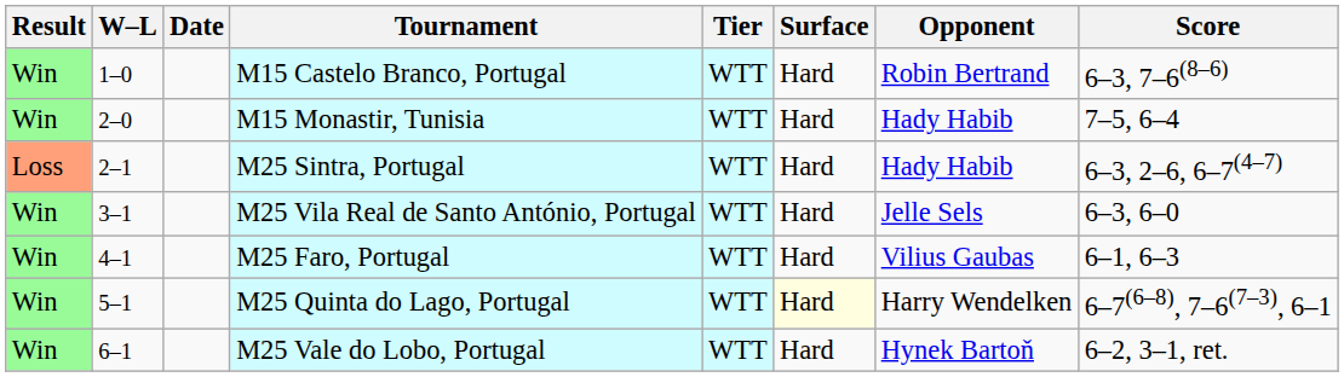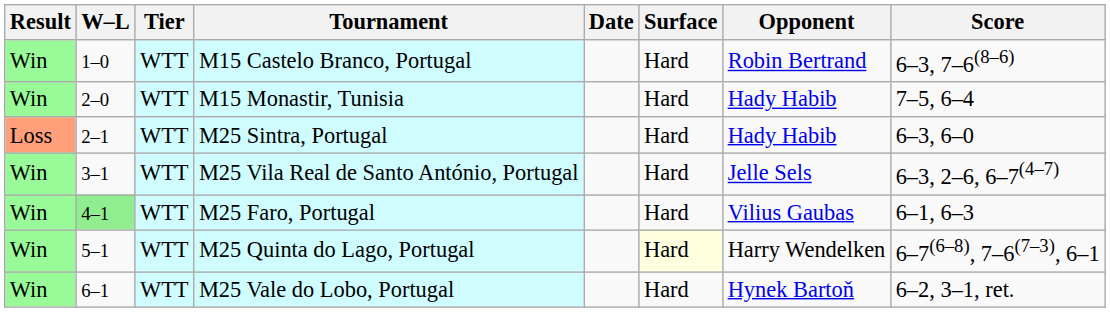columns swapped: Date <-> Tier
M25 Sintra, Portugal | Score: 6–3, 2–6, 6–7(4–7) -> 6–3, 6–0
M25 Vila Real de Santo António, Portugal | Score: 6–3, 6–0 -> 6–3, 2–6, 6–7(4–7)
M25 Faro, Portugal | W–L: no background -> lightgreen background
